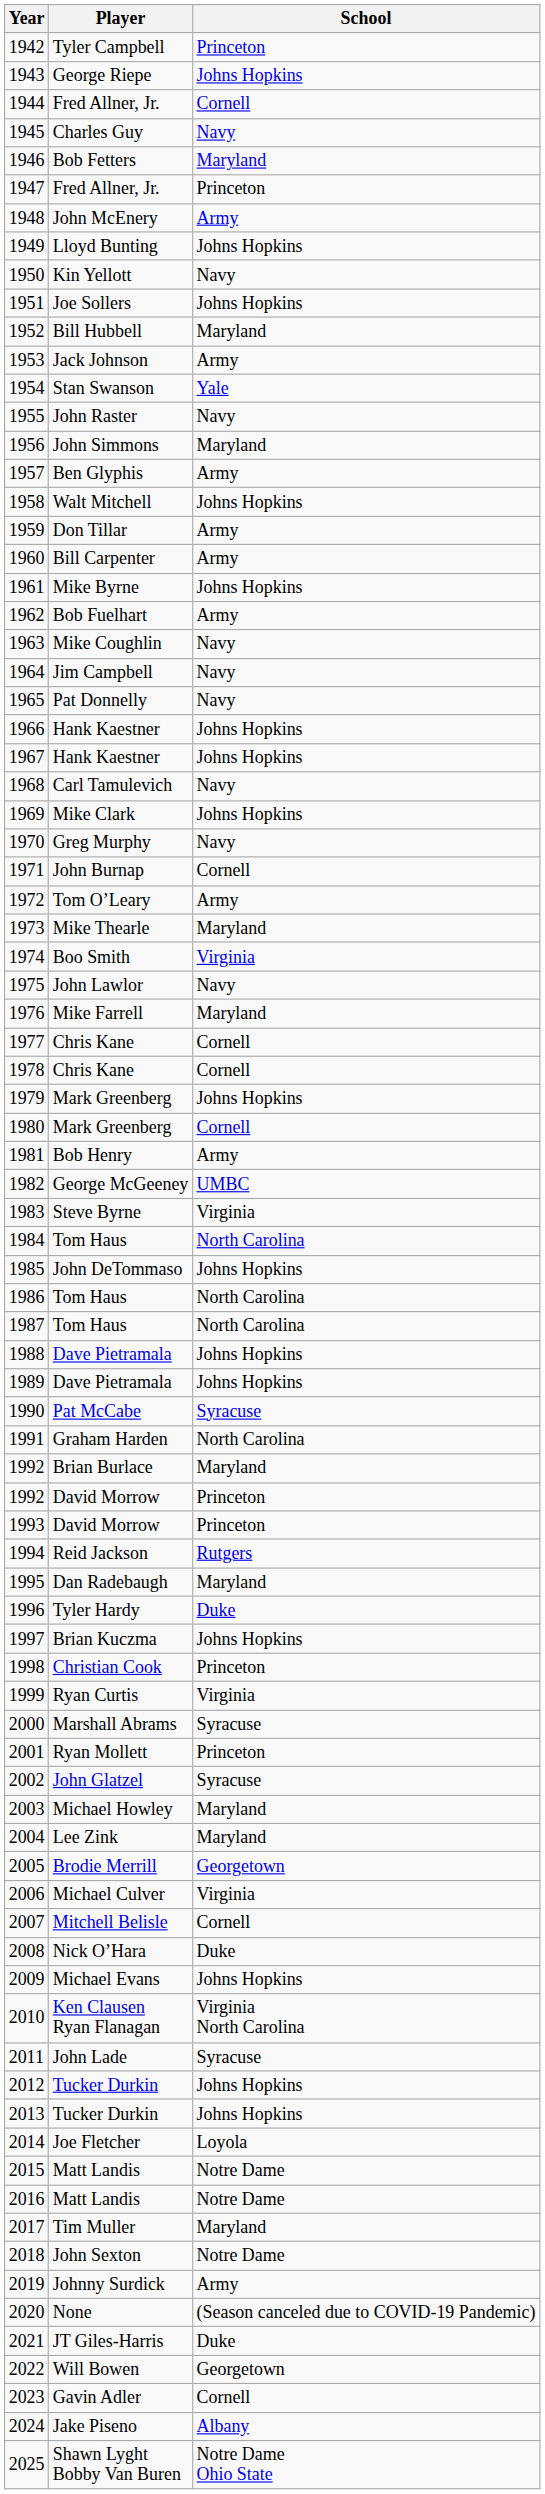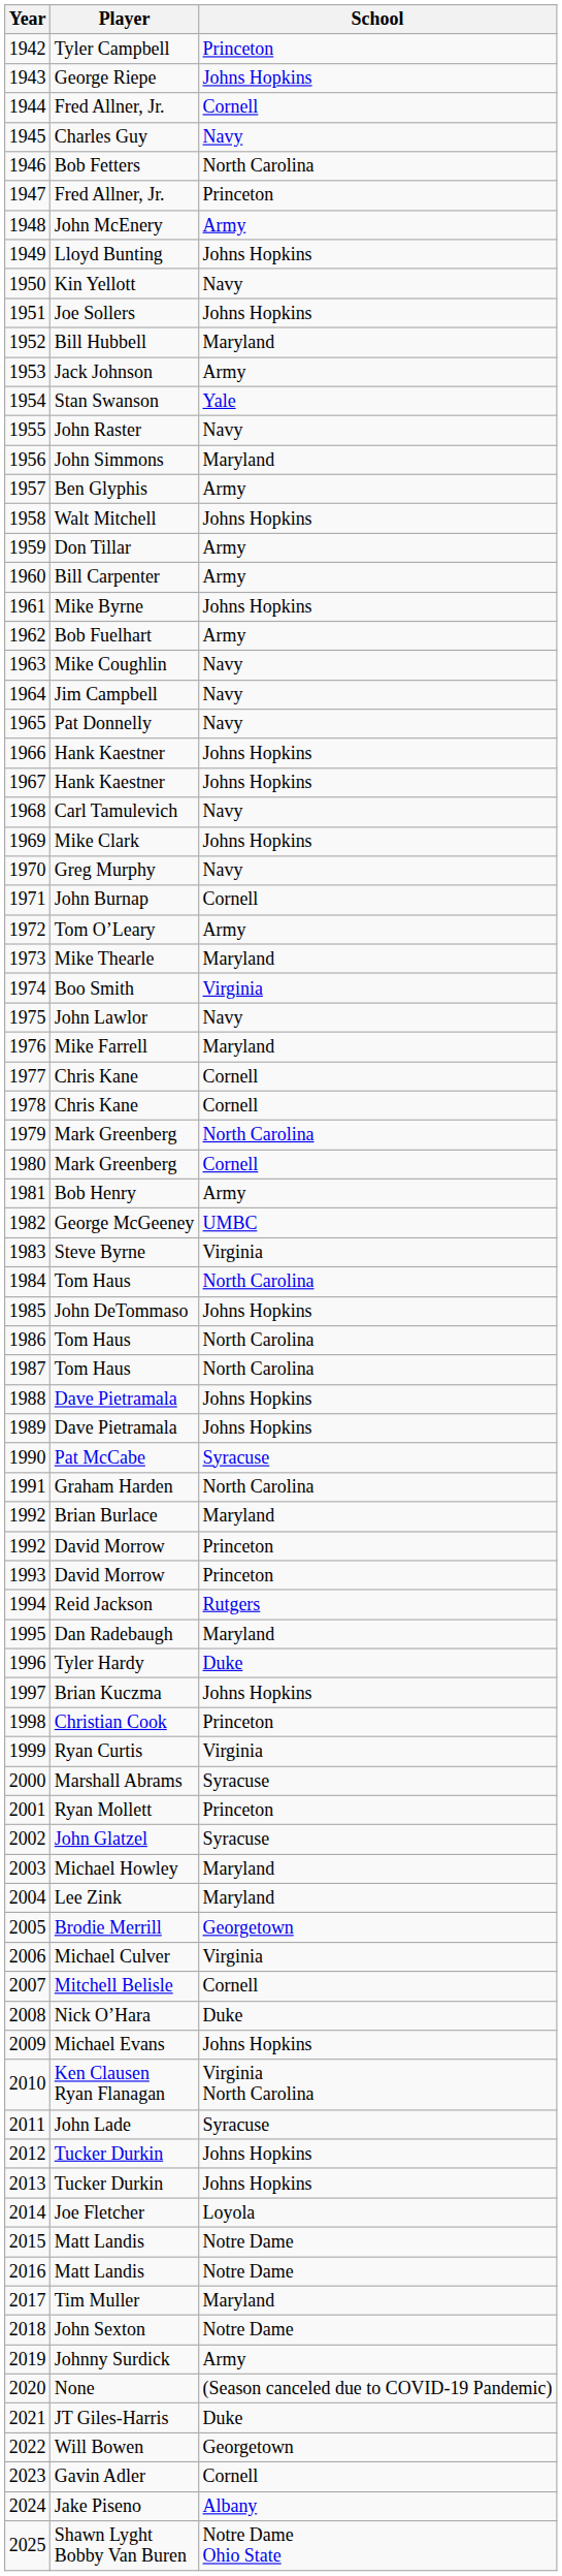1946 | School: Maryland -> North Carolina
1979 | School: Johns Hopkins -> North Carolina
